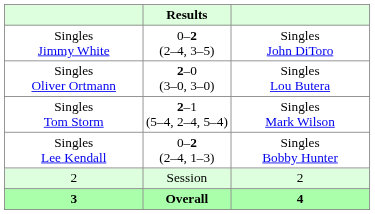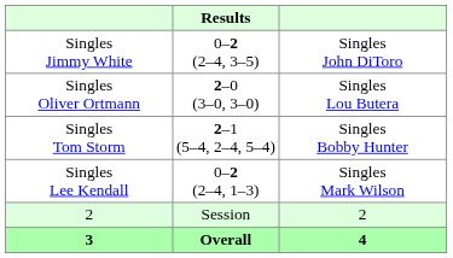Singles Tom Storm | column 3: Singles Mark Wilson -> Singles Bobby Hunter
Singles Lee Kendall | column 3: Singles Bobby Hunter -> Singles Mark Wilson
